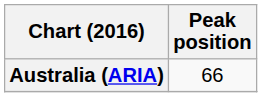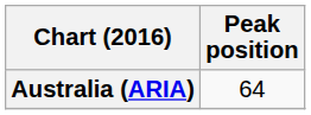Australia (ARIA) | Peak position: 66 -> 64
